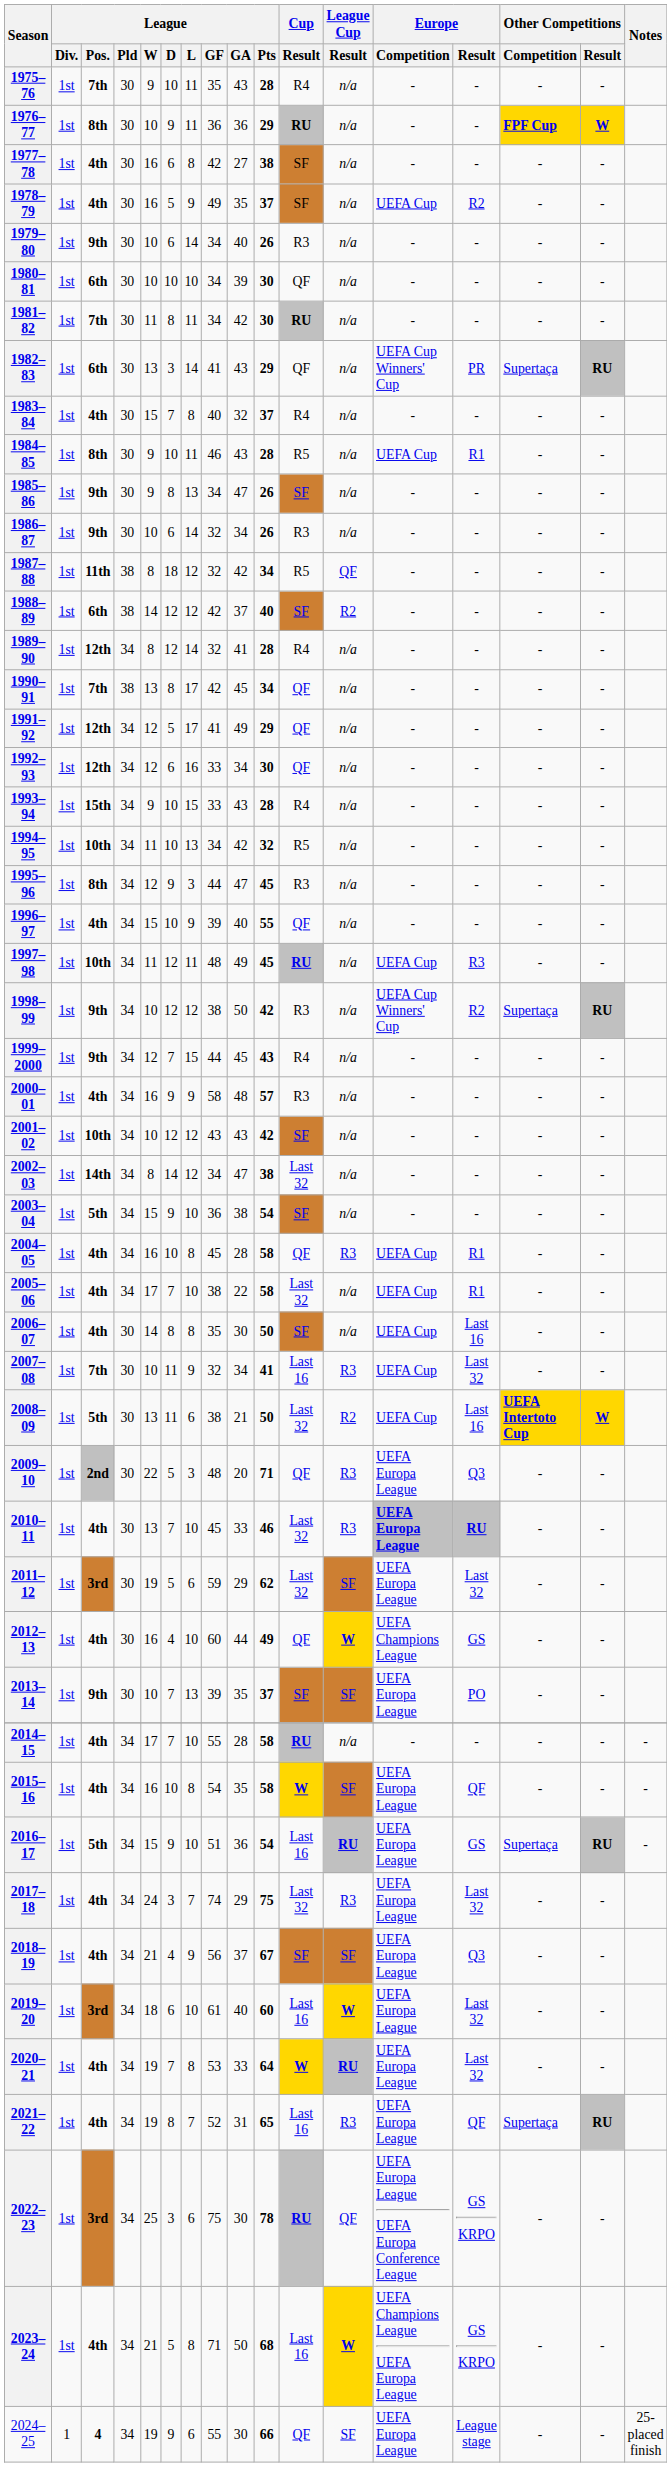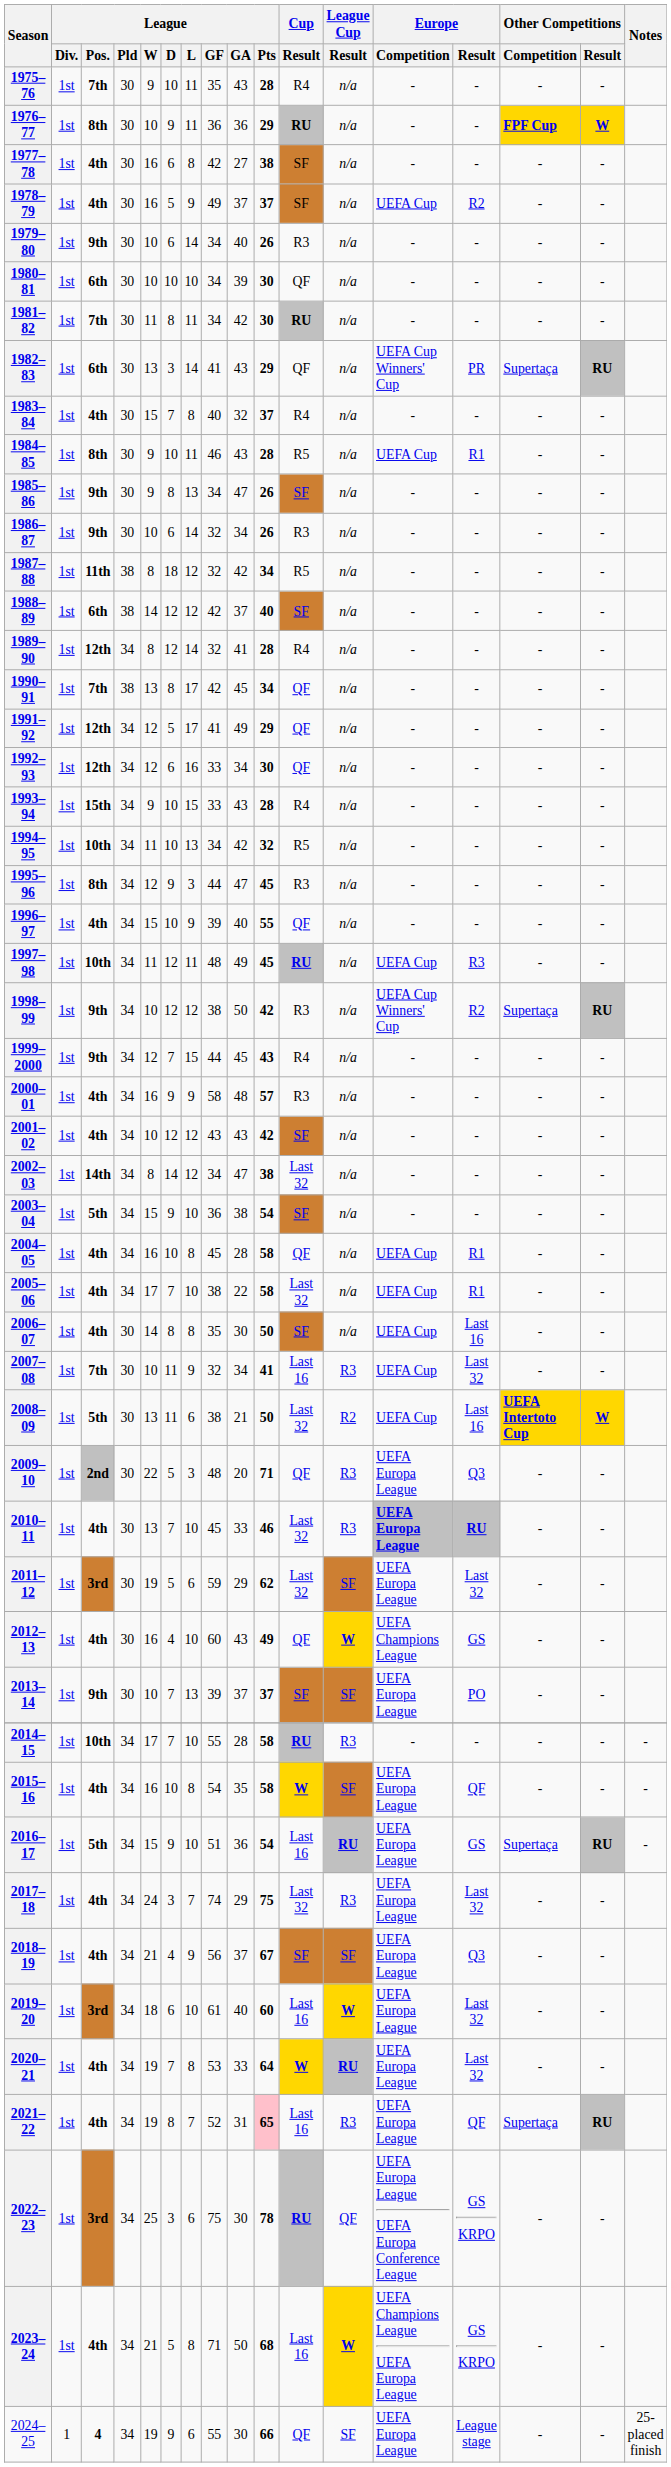1978–79 | League / GA: 35 -> 37
1987–88 | League Cup / Result: QF -> n/a
1988–89 | League Cup / Result: R2 -> n/a
2001–02 | League / Pos.: 10th -> 4th
2004–05 | League Cup / Result: R3 -> n/a
2012–13 | League / GA: 44 -> 43
2013–14 | League / GA: 35 -> 37
2014–15 | League / Pos.: 4th -> 10th
2014–15 | League Cup / Result: n/a -> R3
2021–22 | League / Pts: no background -> pink background
